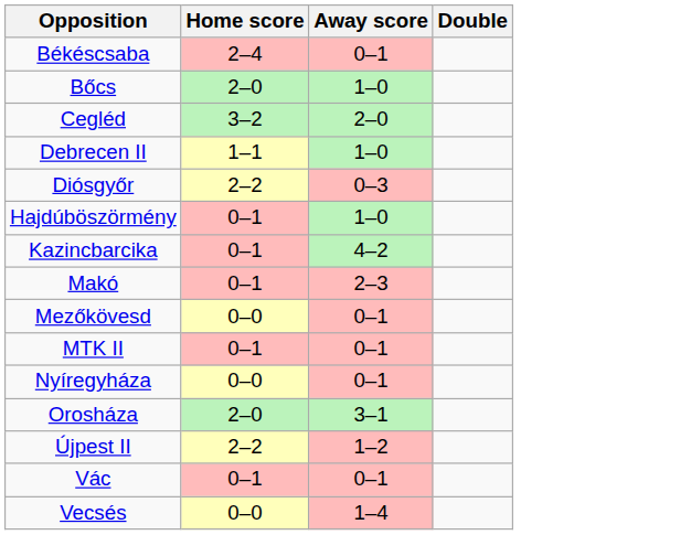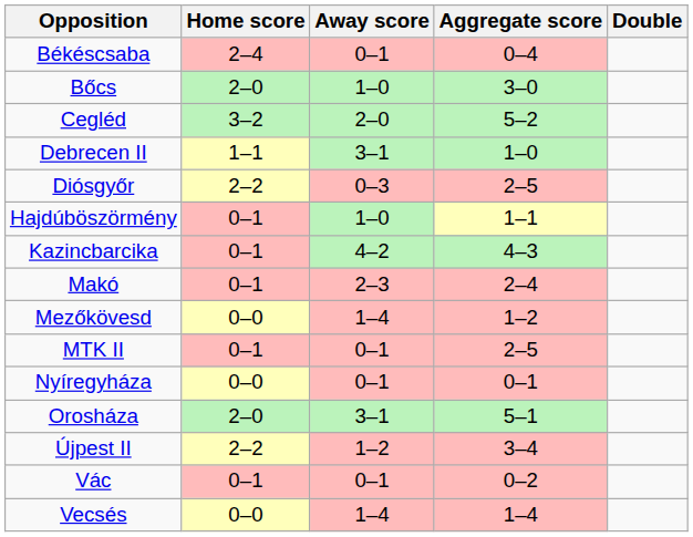+ column: Aggregate score | 0–4 | 3–0 | 5–2 | 1–0 | 2–5 | 1–1 | 4–3 | 2–4 | 1–2 | 2–5 | 0–1 | 5–1 | 3–4 | 0–2 | 1–4
Debrecen II | Away score: 1–0 -> 3–1
Mezőkövesd | Away score: 0–1 -> 1–4
